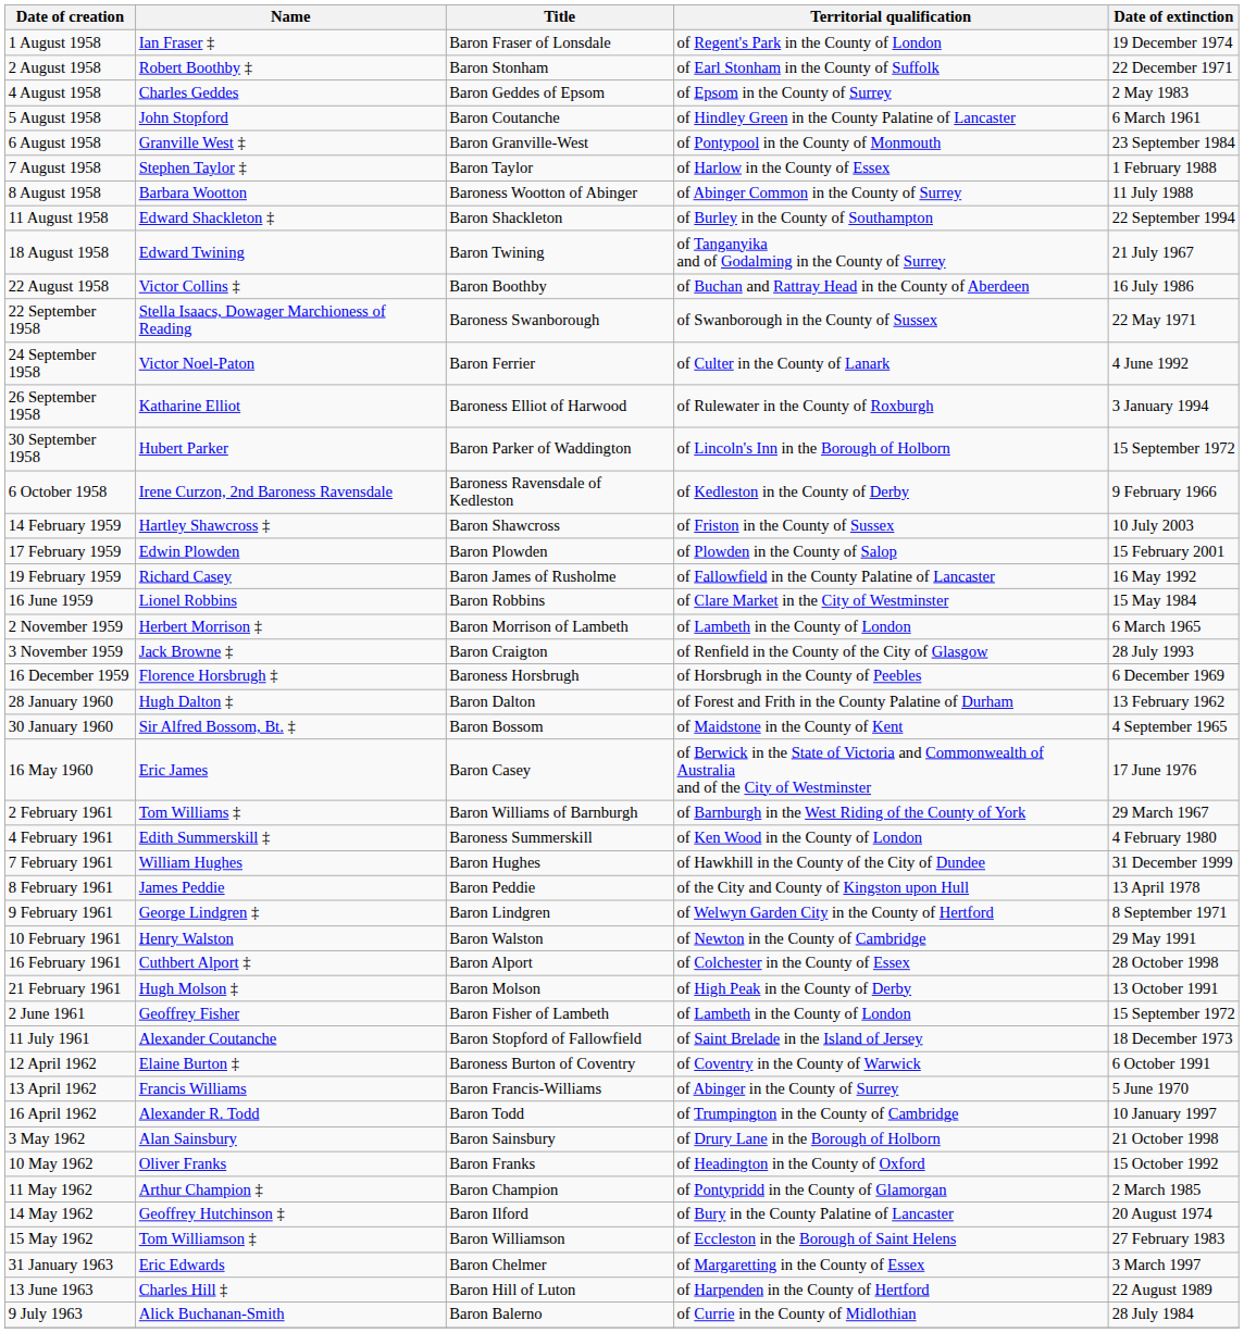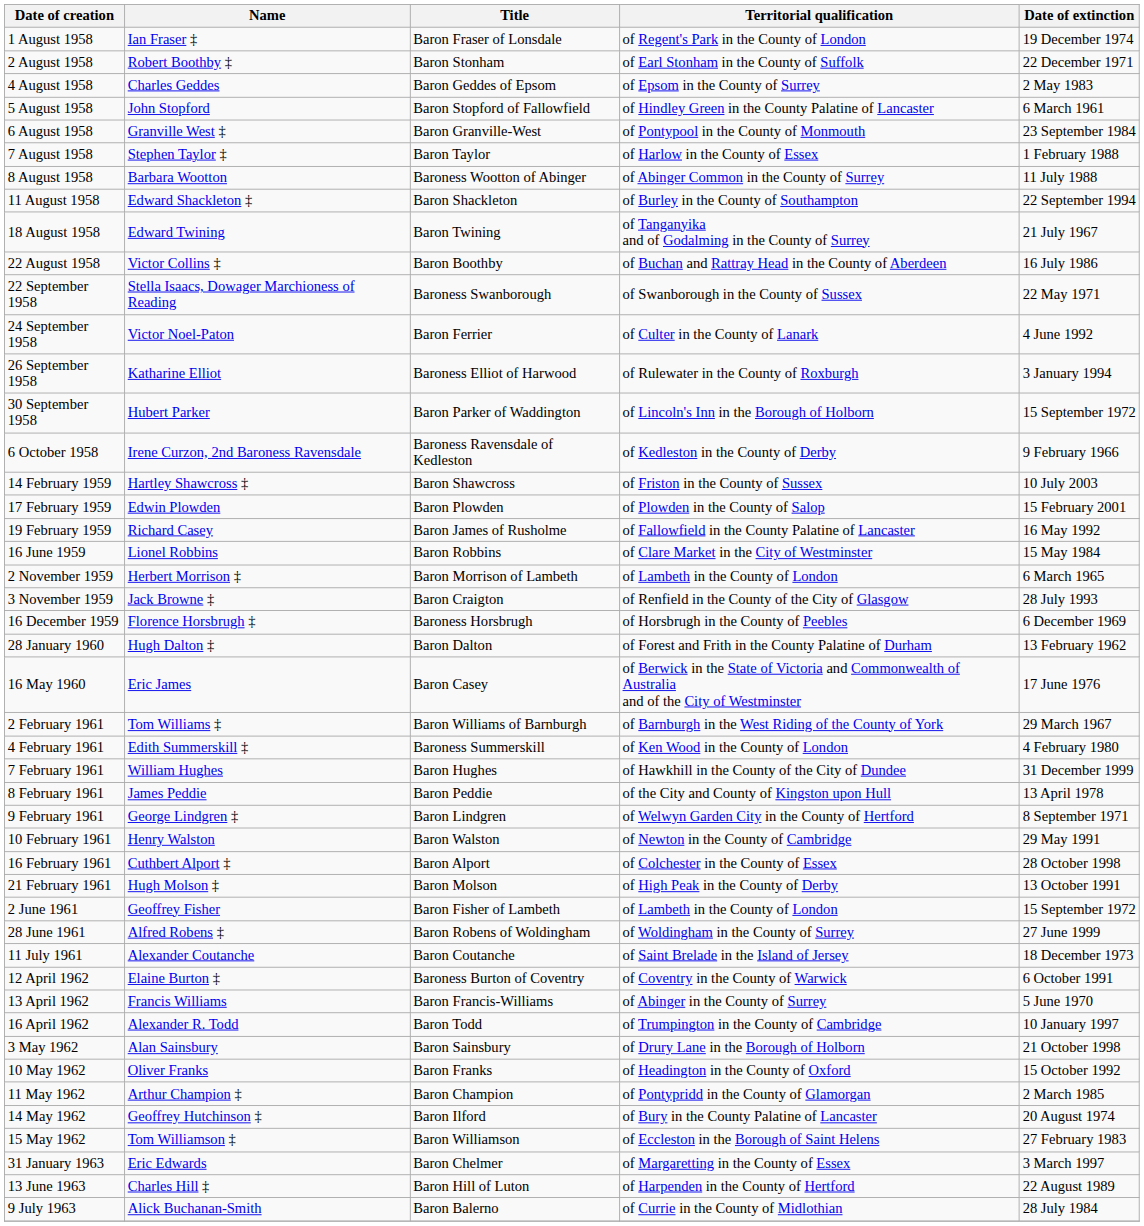5 August 1958 | Title: Baron Coutanche -> Baron Stopford of Fallowfield
- row: 30 January 1960 | Sir Alfred Bossom, Bt. ‡ | Baron Bossom | of Maidstone in the County of Kent | 4 September 1965
+ row: 28 June 1961 | Alfred Robens ‡ | Baron Robens of Woldingham | of Woldingham in the County of Surrey | 27 June 1999
11 July 1961 | Title: Baron Stopford of Fallowfield -> Baron Coutanche
